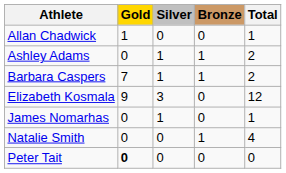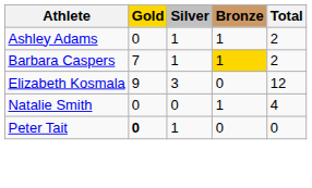- row: Allan Chadwick | 1 | 0 | 0 | 1
Barbara Caspers | Bronze: no background -> gold background
- row: James Nomarhas | 0 | 1 | 0 | 1
Peter Tait | Silver: 0 -> 1
